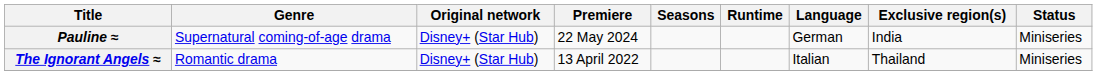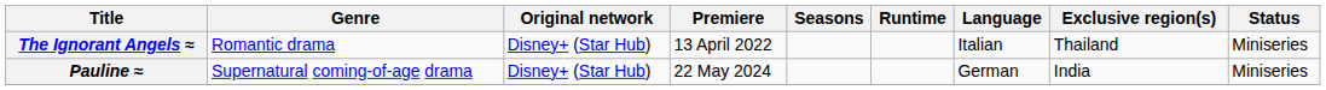rows swapped: The Ignorant Angels ≈ <-> Pauline ≈
